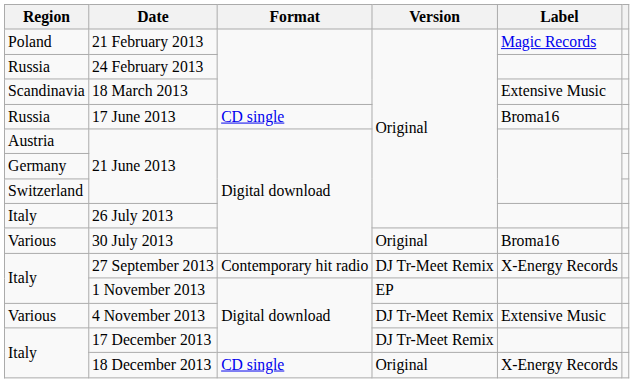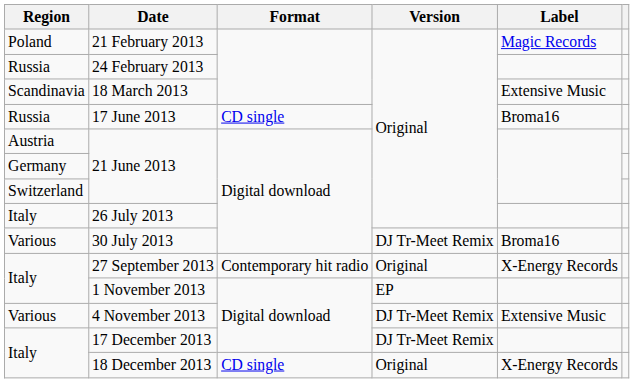30 July 2013 | Version: Original -> DJ Tr-Meet Remix
27 September 2013 | Version: DJ Tr-Meet Remix -> Original
